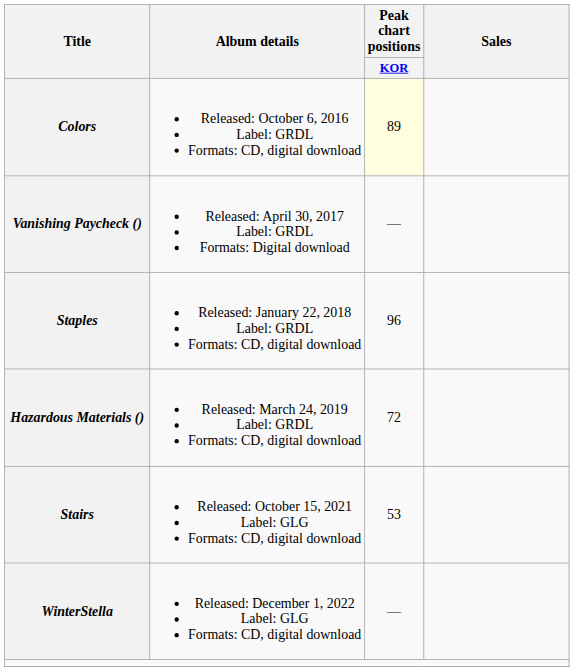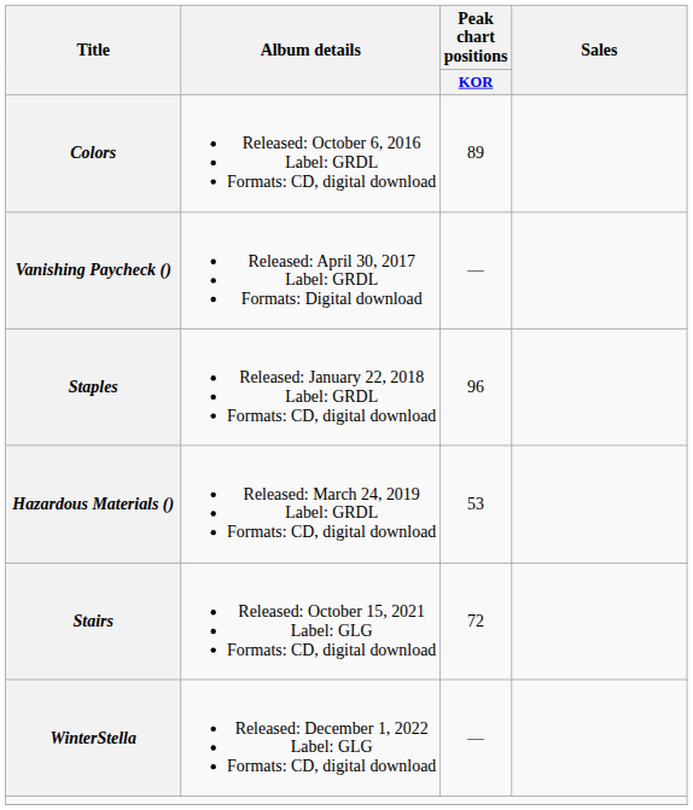Colors | Peak chart positions / KOR: lightyellow background -> no background
Hazardous Materials () | Peak chart positions / KOR: 72 -> 53
Stairs | Peak chart positions / KOR: 53 -> 72
